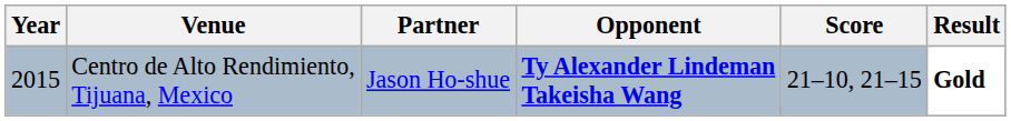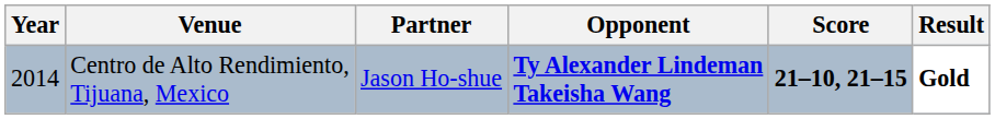Centro de Alto Rendimiento, Tijuana, Mexico | Year: 2015 -> 2014
Centro de Alto Rendimiento, Tijuana, Mexico | Score: normal -> bold
